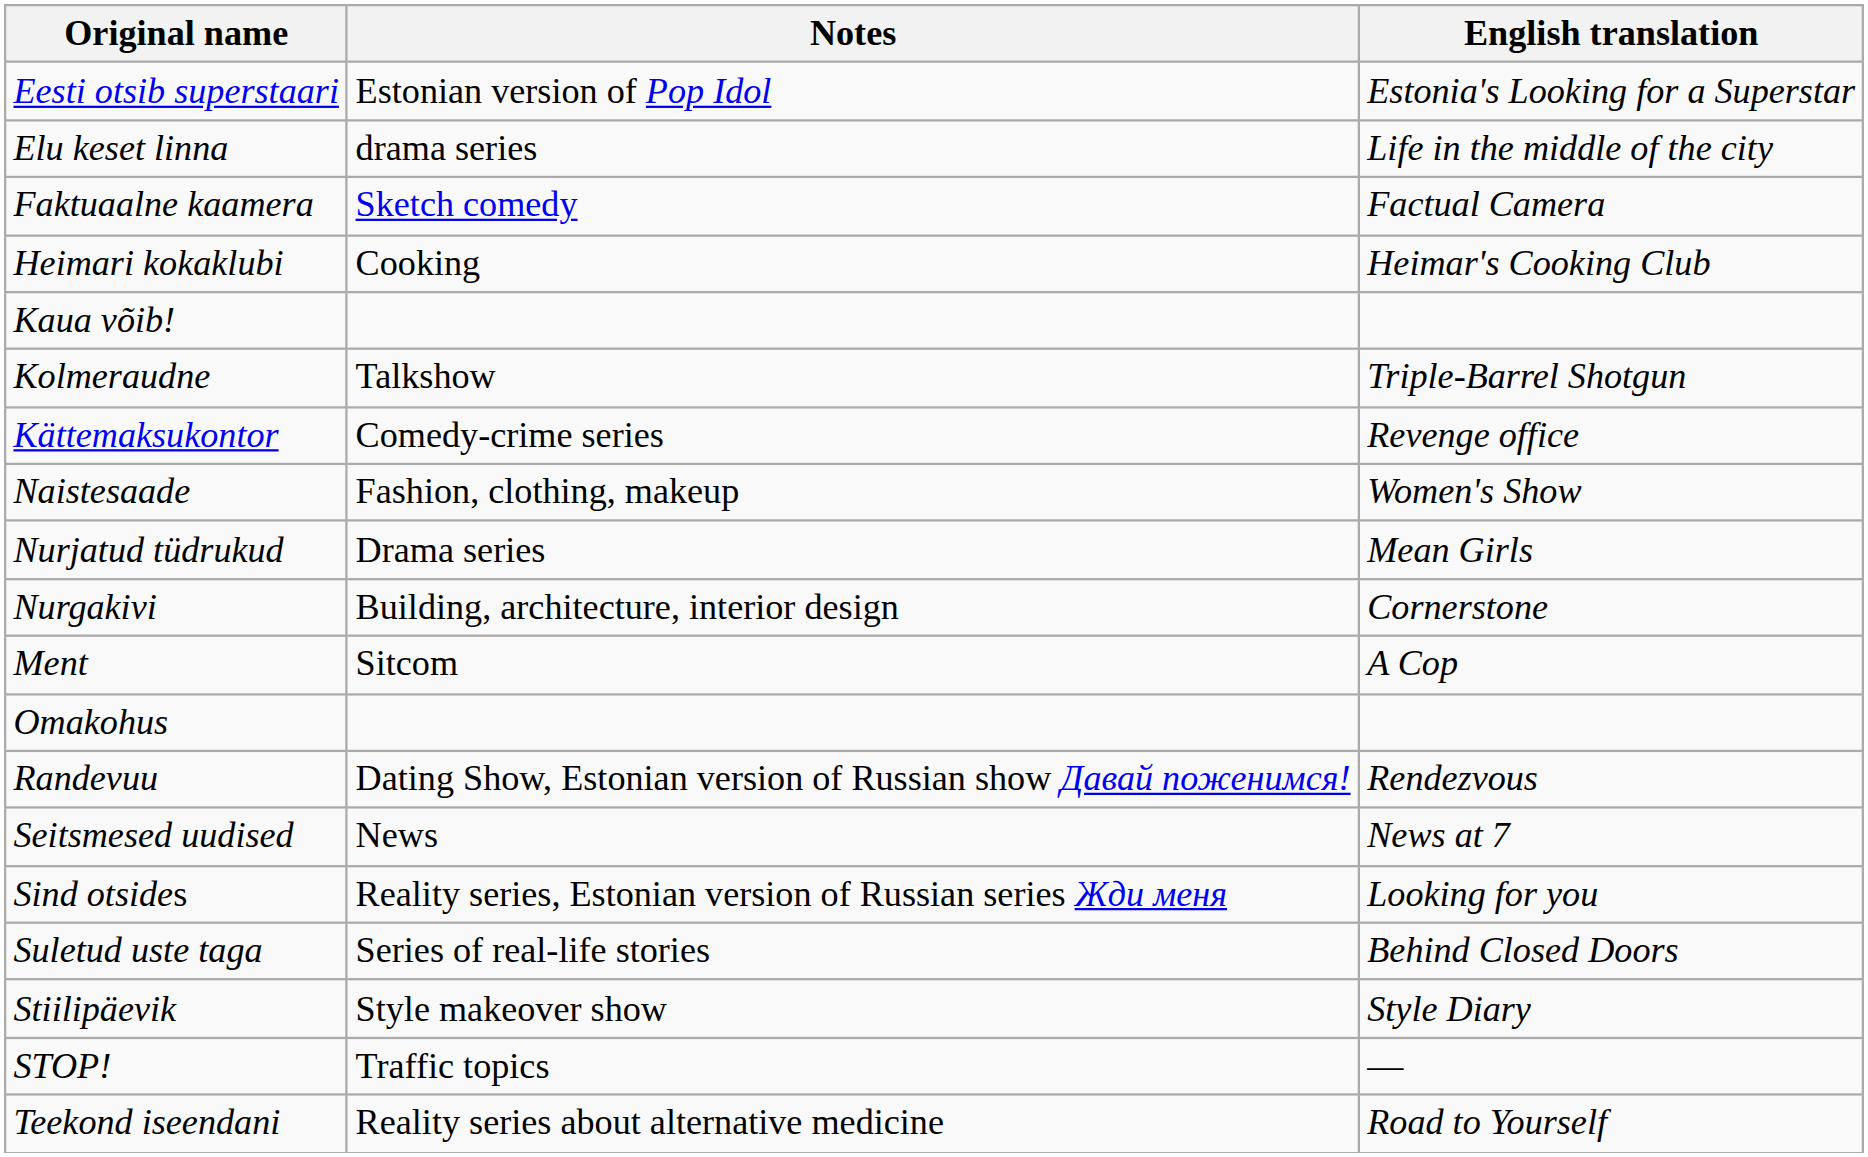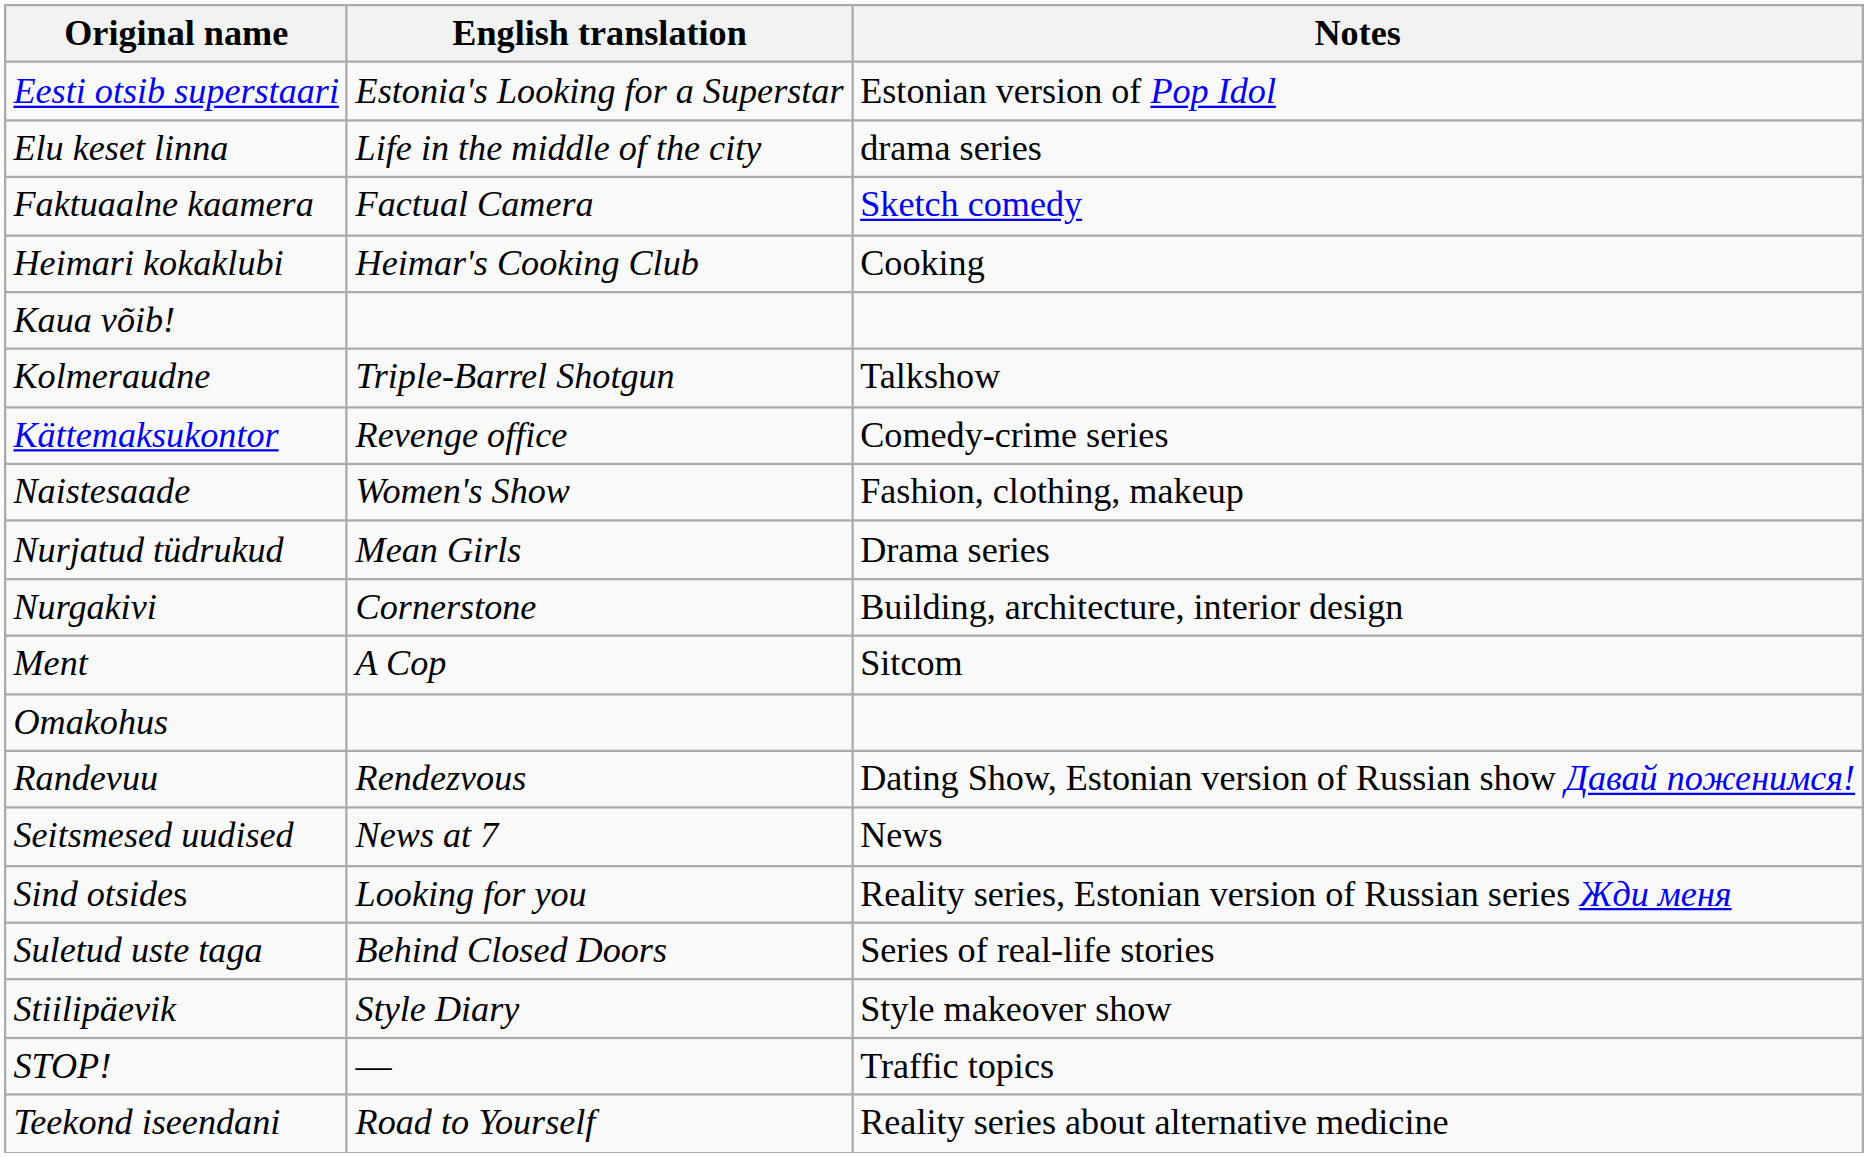columns swapped: English translation <-> Notes
